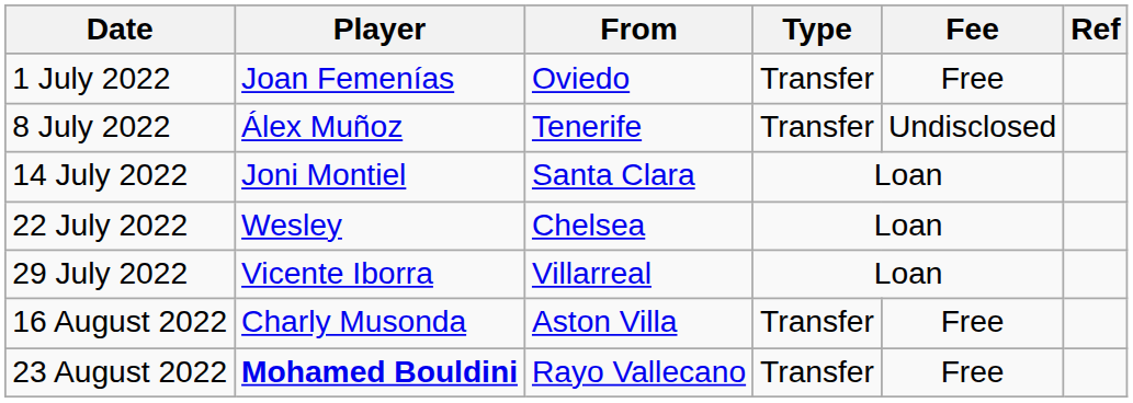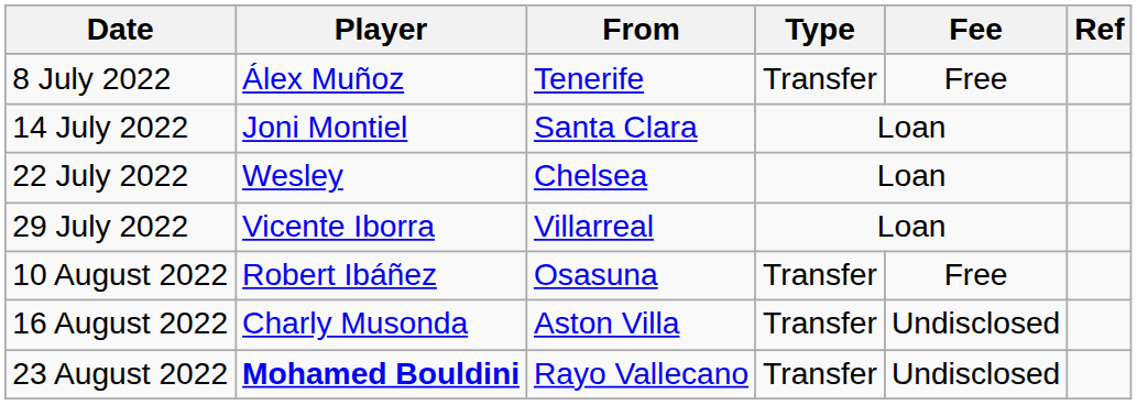- row: 1 July 2022 | Joan Femenías | Oviedo | Transfer | Free
8 July 2022 | Fee: Undisclosed -> Free
+ row: 10 August 2022 | Robert Ibáñez | Osasuna | Transfer | Free
16 August 2022 | Fee: Free -> Undisclosed
23 August 2022 | Fee: Free -> Undisclosed
